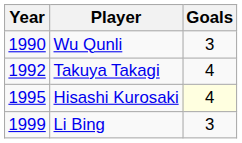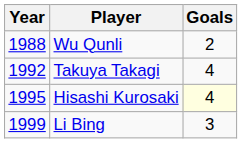Wu Qunli | Year: 1990 -> 1988
Wu Qunli | Goals: 3 -> 2
